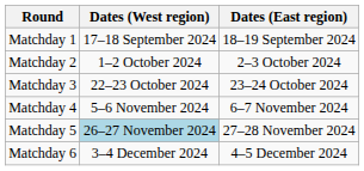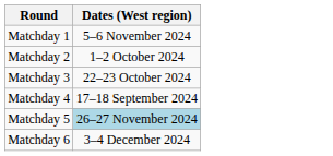- column: Dates (East region) | 18–19 September 2024 | 2–3 October 2024 | 23–24 October 2024 | 6–7 November 2024 | 27–28 November 2024 | 4–5 December 2024
Matchday 1 | Dates (West region): 17–18 September 2024 -> 5–6 November 2024
Matchday 4 | Dates (West region): 5–6 November 2024 -> 17–18 September 2024
